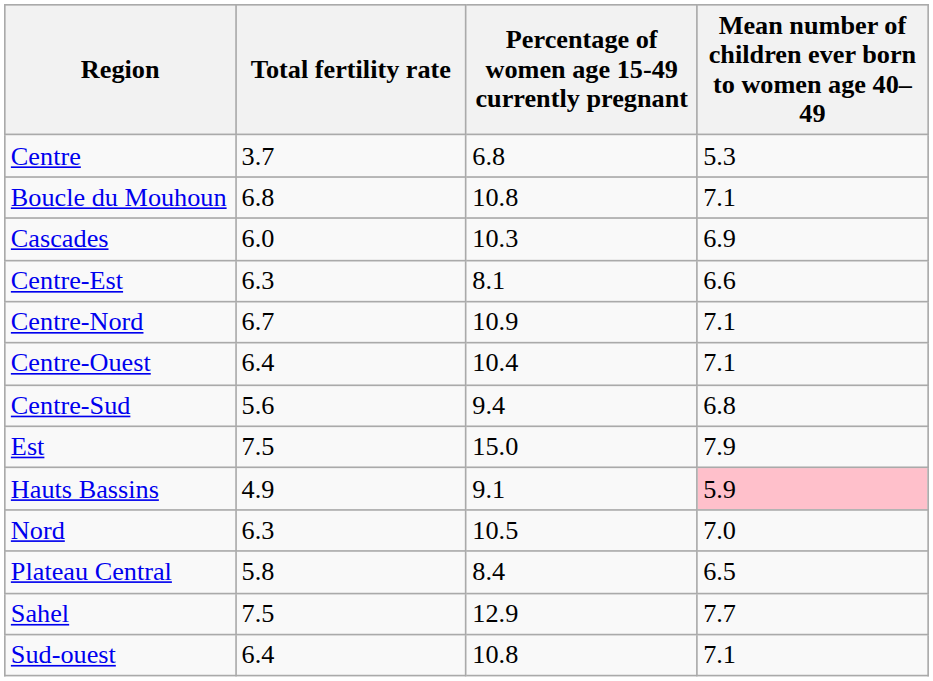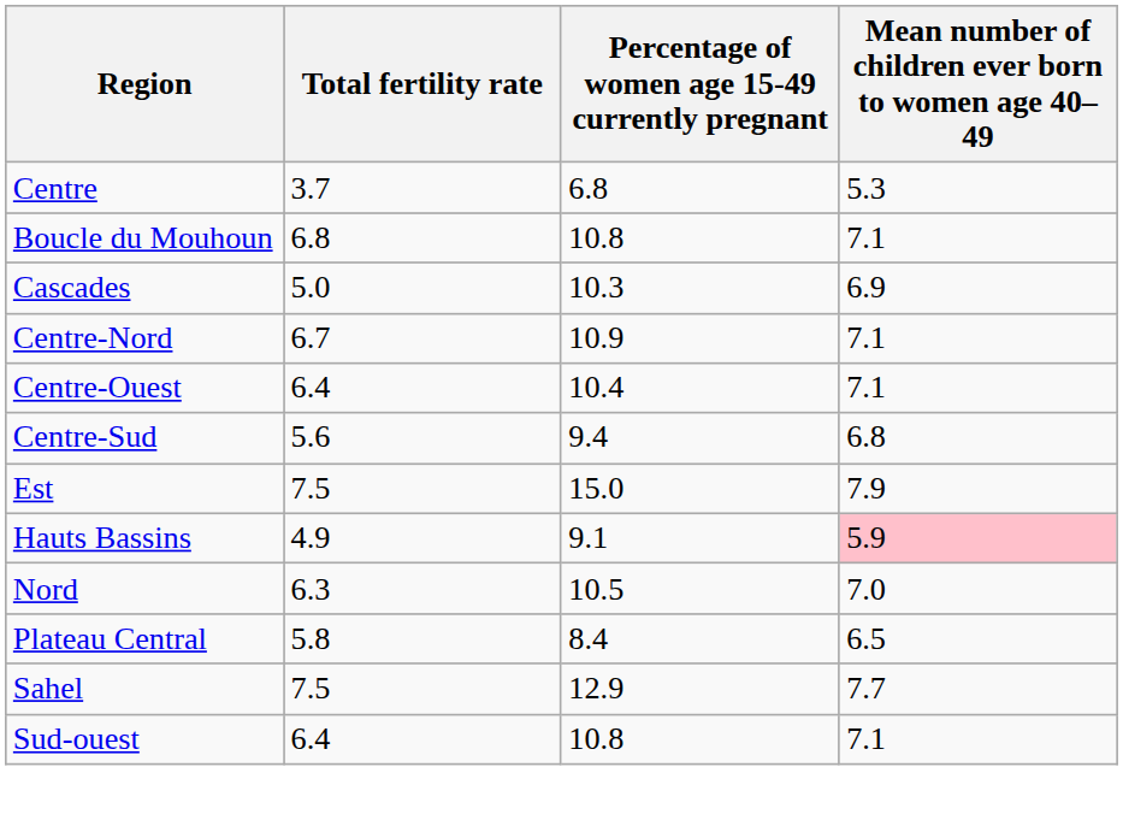Cascades | Total fertility rate: 6.0 -> 5.0
- row: Centre-Est | 6.3 | 8.1 | 6.6
